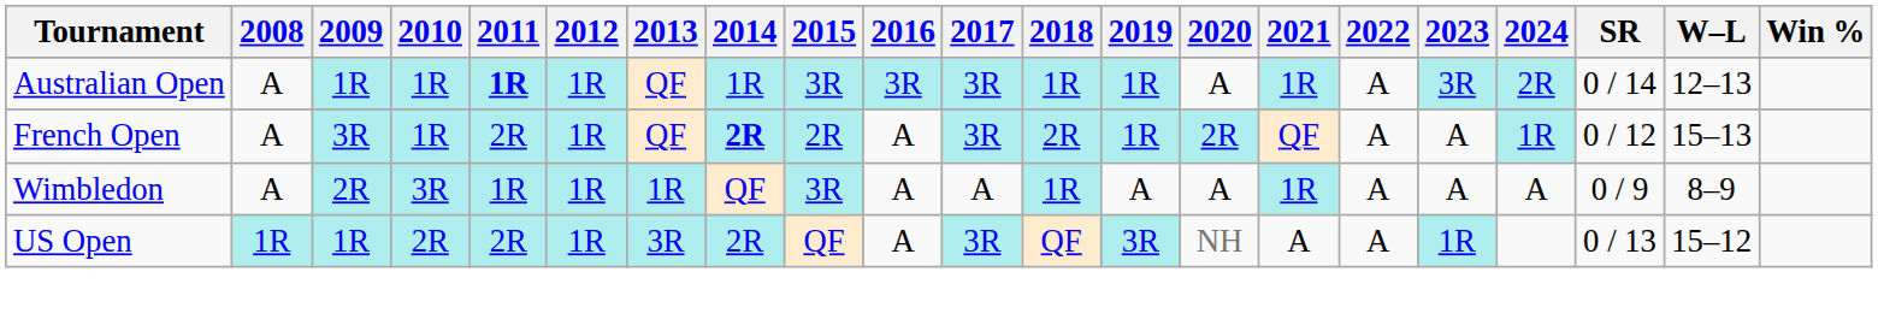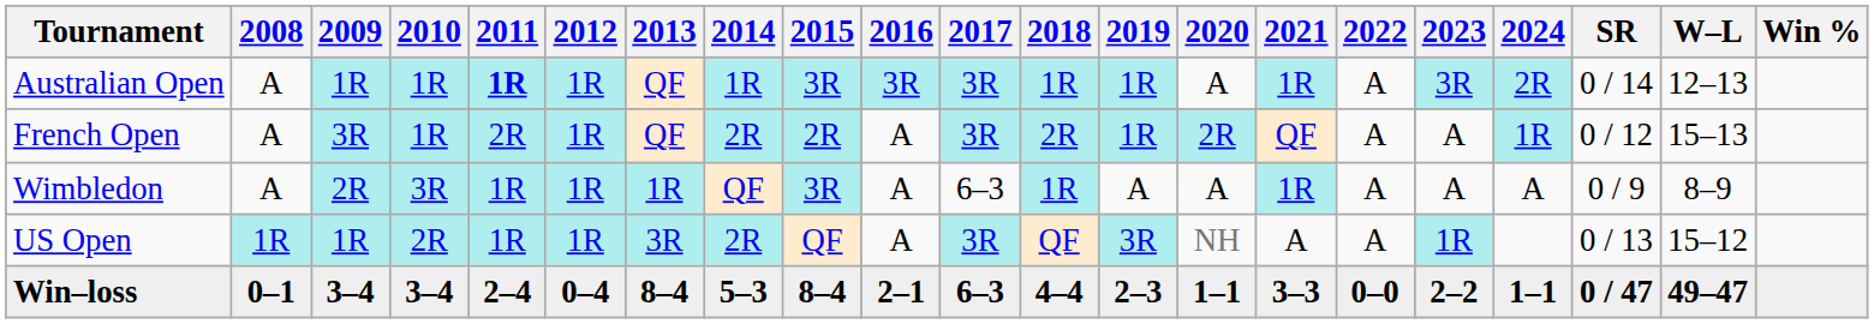French Open | 2014: bold -> normal
Wimbledon | 2017: A -> 6–3
US Open | 2011: 2R -> 1R
+ row: Win–loss | 0–1 | 3–4 | 3–4 | 2–4 | 0–4 | 8–4 | 5–3 | 8–4 | 2–1 | 6–3 | 4–4 | 2–3 | 1–1 | 3–3 | 0–0 | 2–2 | 1–1 | 0 / 47 | 49–47
